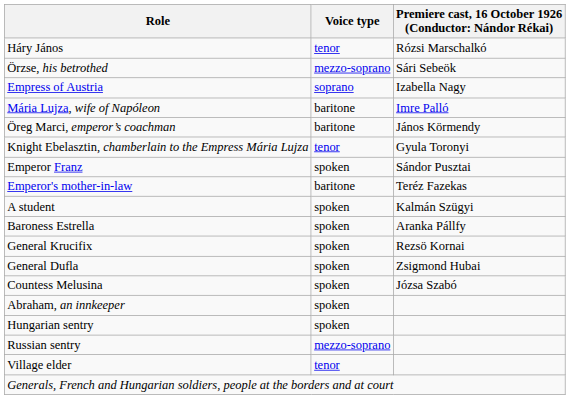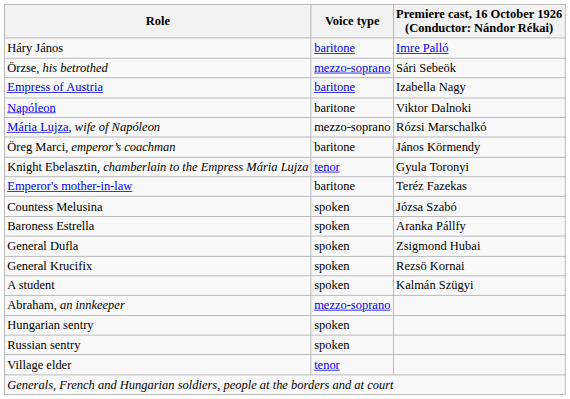Háry János | Voice type: tenor -> baritone
Háry János | column 3: Rózsi Marschalkó -> Imre Palló
Empress of Austria | Voice type: soprano -> baritone
+ row: Napóleon | baritone | Viktor Dalnoki
Mária Lujza, wife of Napóleon | Voice type: baritone -> mezzo-soprano
Mária Lujza, wife of Napóleon | column 3: Imre Palló -> Rózsi Marschalkó
- row: Emperor Franz | spoken | Sándor Pusztai
rows swapped: Countess Melusina <-> A student
rows swapped: General Krucifix <-> General Dufla
Abraham, an innkeeper | Voice type: spoken -> mezzo-soprano
Russian sentry | Voice type: mezzo-soprano -> spoken
